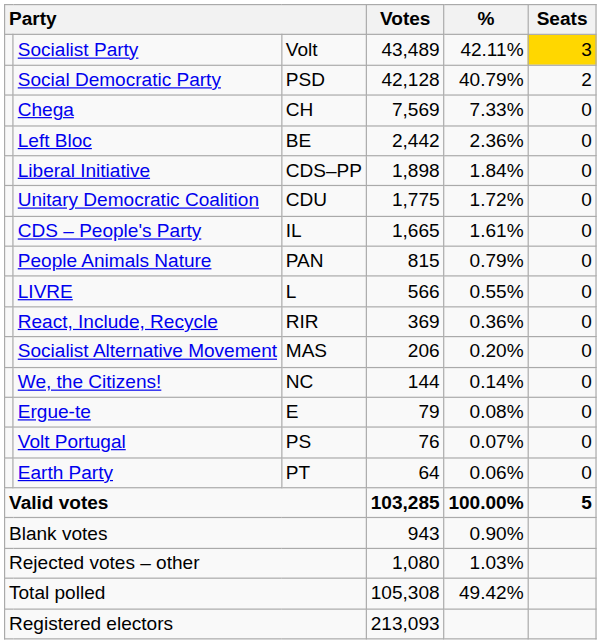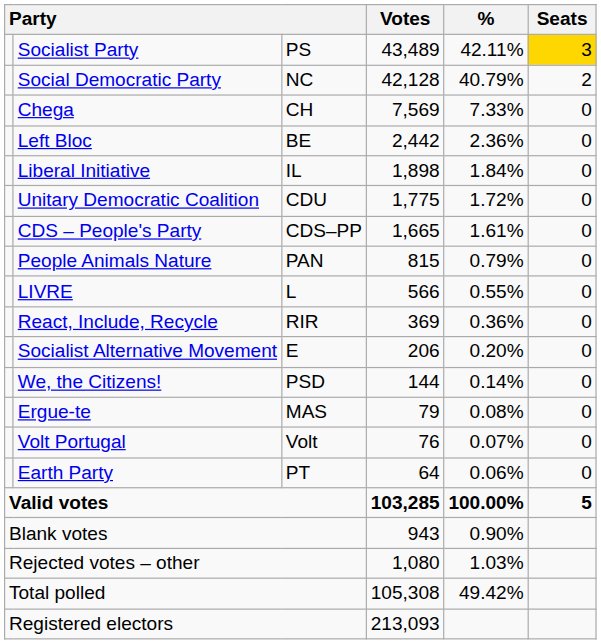Socialist Party | column 3: Volt -> PS
Social Democratic Party | column 3: PSD -> NC
Liberal Initiative | column 3: CDS–PP -> IL
CDS – People's Party | column 3: IL -> CDS–PP
Socialist Alternative Movement | column 3: MAS -> E
We, the Citizens! | column 3: NC -> PSD
Ergue-te | column 3: E -> MAS
Volt Portugal | column 3: PS -> Volt
